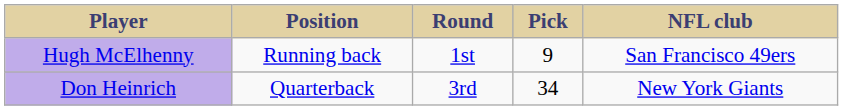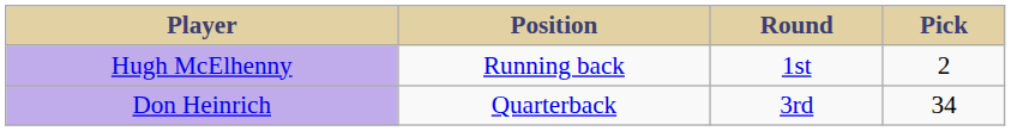- column: NFL club | San Francisco 49ers | New York Giants
Hugh McElhenny | Pick: 9 -> 2
